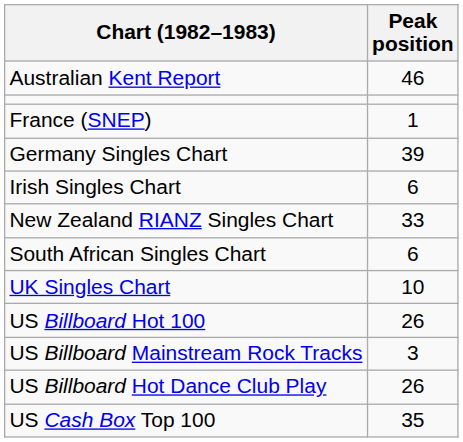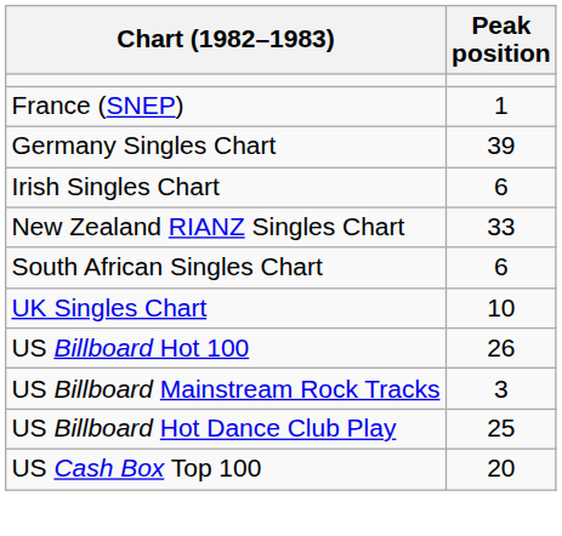- row: Australian Kent Report | 46
US Billboard Hot Dance Club Play | Peak position: 26 -> 25
US Cash Box Top 100 | Peak position: 35 -> 20
